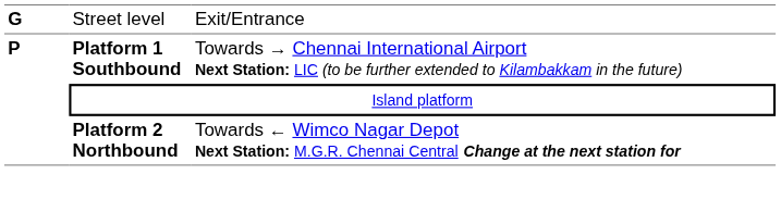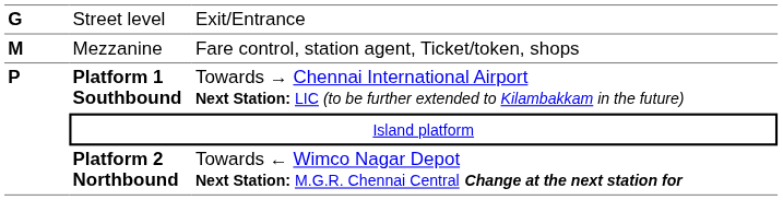+ row: M | Mezzanine | Fare control, station agent, Ticket/token, shops
